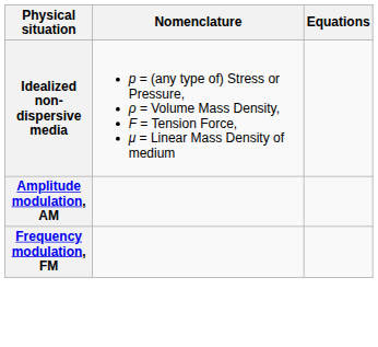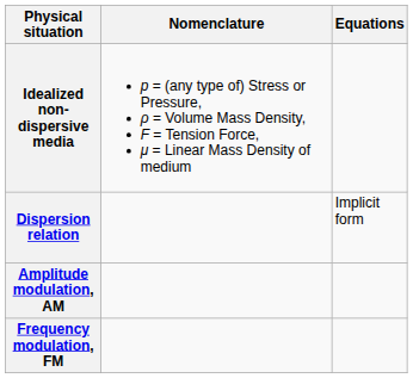+ row: Dispersion relation | Implicit form
